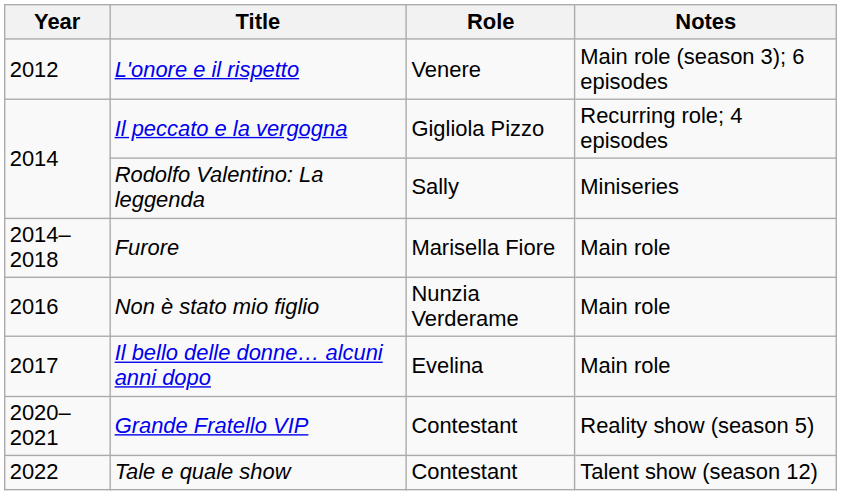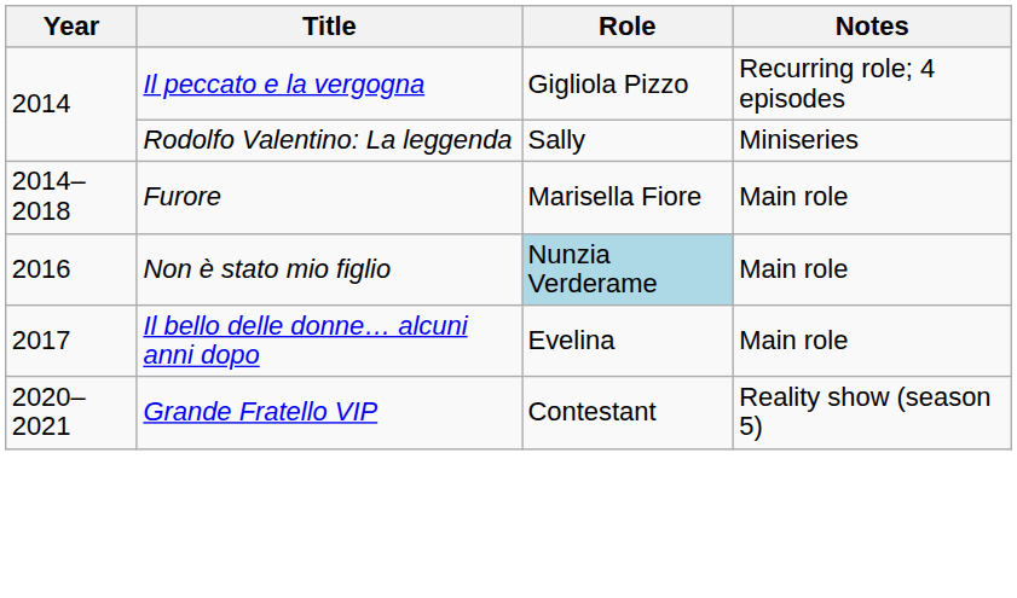- row: 2012 | L'onore e il rispetto | Venere | Main role (season 3); 6 episodes
Non è stato mio figlio | Role: no background -> lightblue background
- row: 2022 | Tale e quale show | Contestant | Talent show (season 12)
